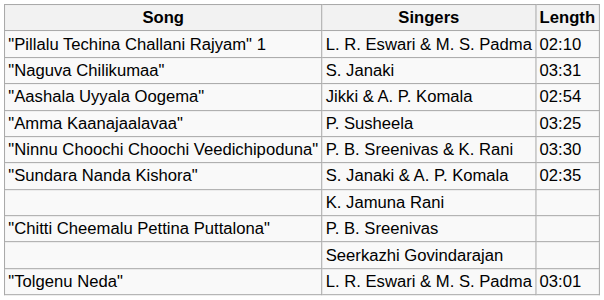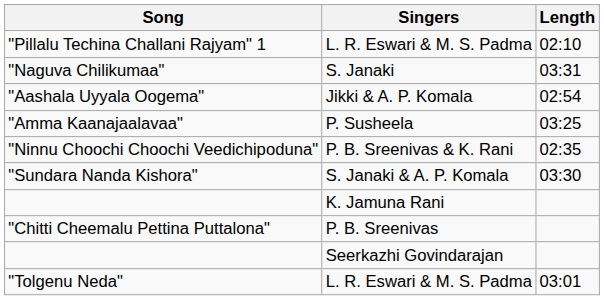"Ninnu Choochi Choochi Veedichipoduna" | Length: 03:30 -> 02:35
"Sundara Nanda Kishora" | Length: 02:35 -> 03:30
